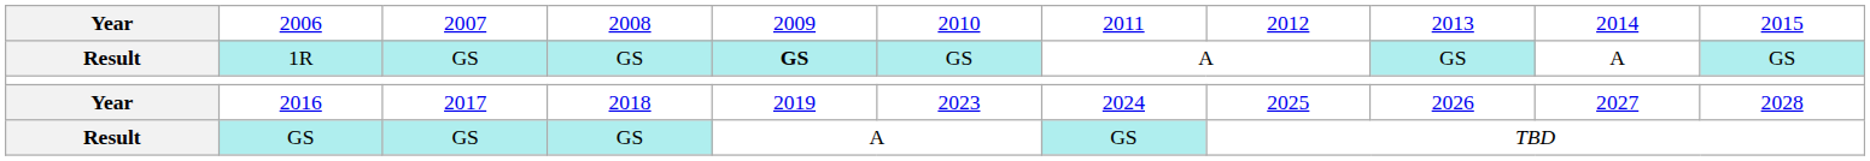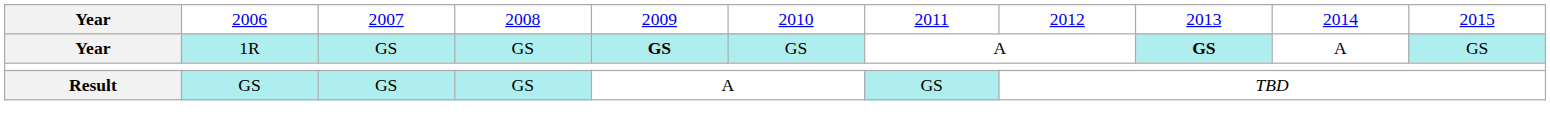1R | column 1: Result -> Year
1R | column 9: normal -> bold
- row: Year | 2016 | 2017 | 2018 | 2019 | 2023 | 2024 | 2025 | 2026 | 2027 | 2028
